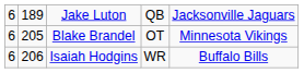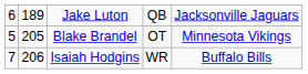Blake Brandel | column 1: 6 -> 5
Isaiah Hodgins | column 1: 6 -> 7
